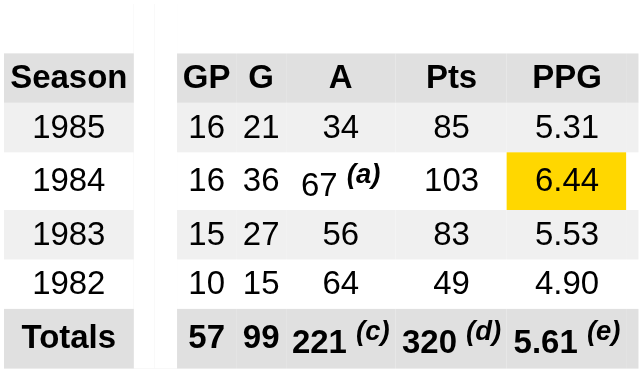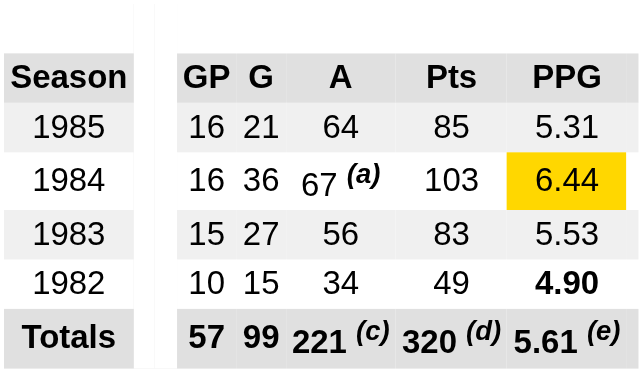1985 | A: 34 -> 64
1982 | A: 64 -> 34
1982 | PPG: normal -> bold
